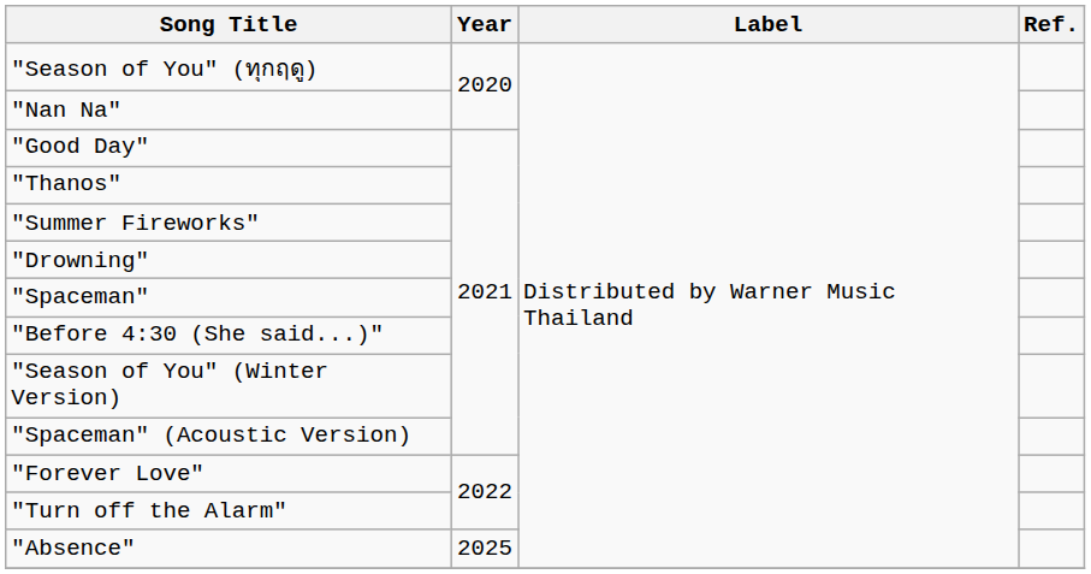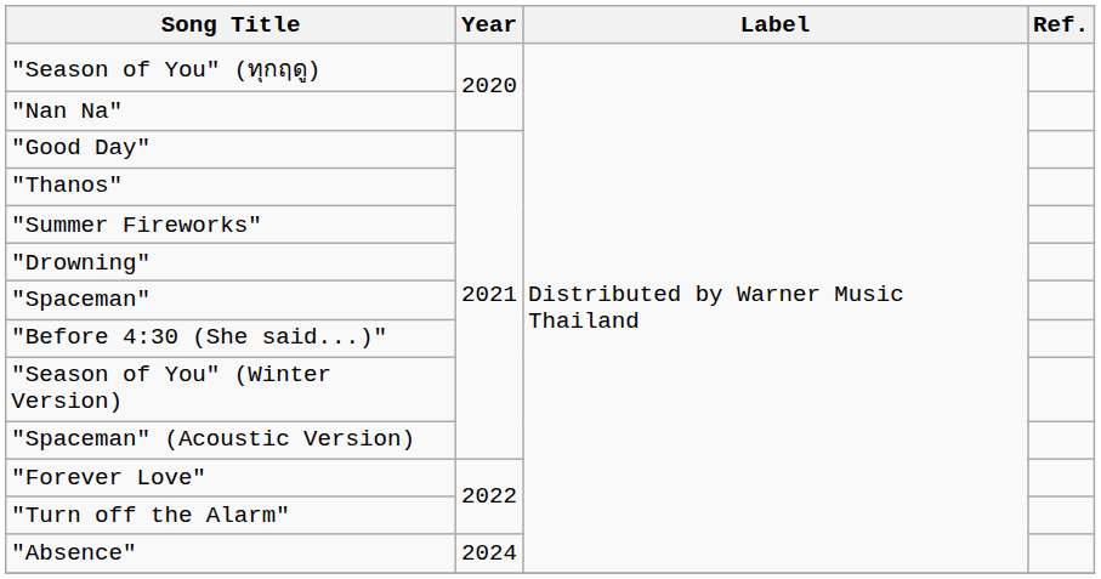"Absence" | Year: 2025 -> 2024
